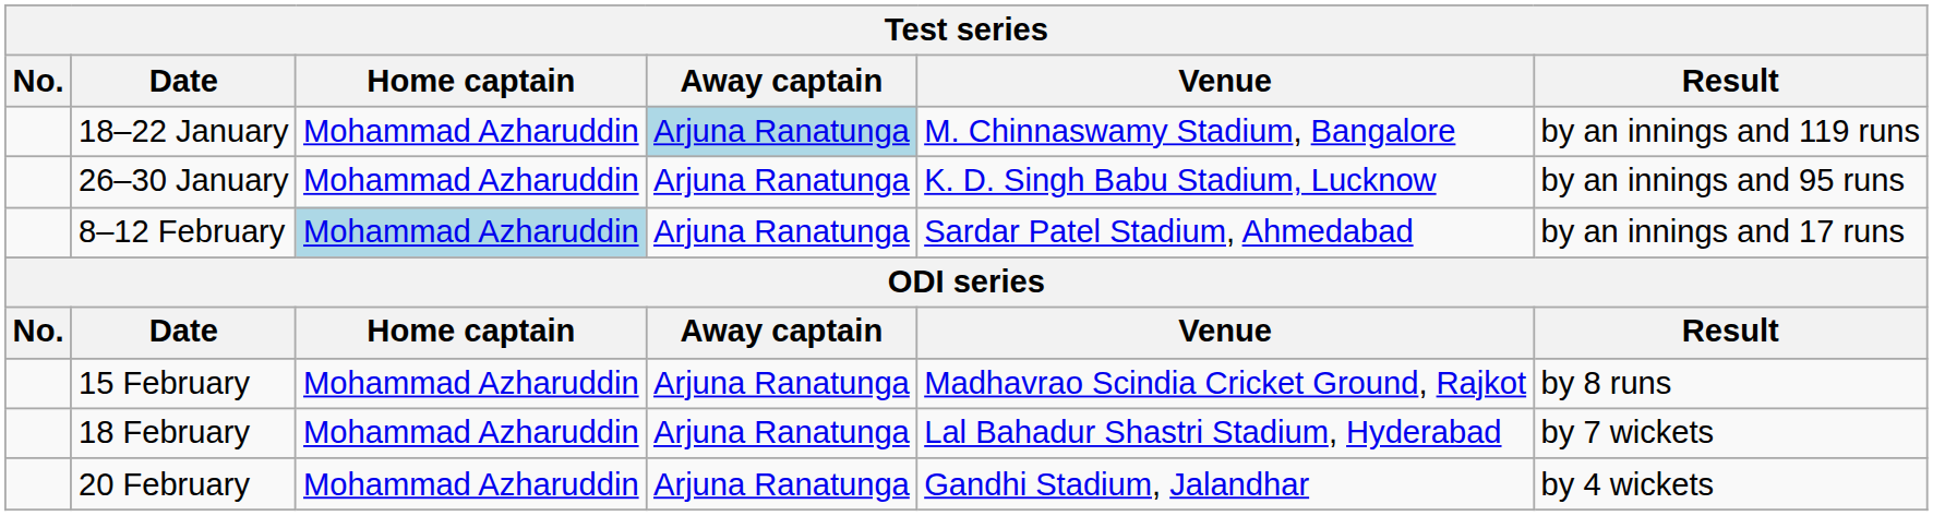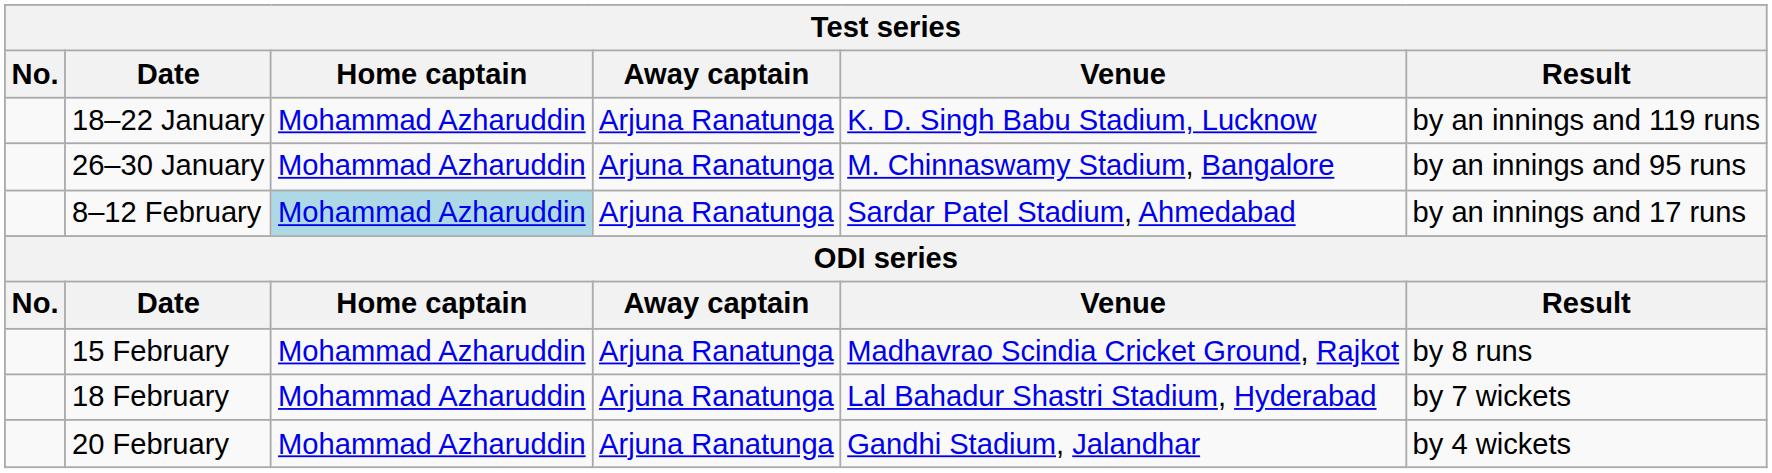18–22 January | Away captain: lightblue background -> no background
18–22 January | Venue: M. Chinnaswamy Stadium, Bangalore -> K. D. Singh Babu Stadium, Lucknow
26–30 January | Venue: K. D. Singh Babu Stadium, Lucknow -> M. Chinnaswamy Stadium, Bangalore
